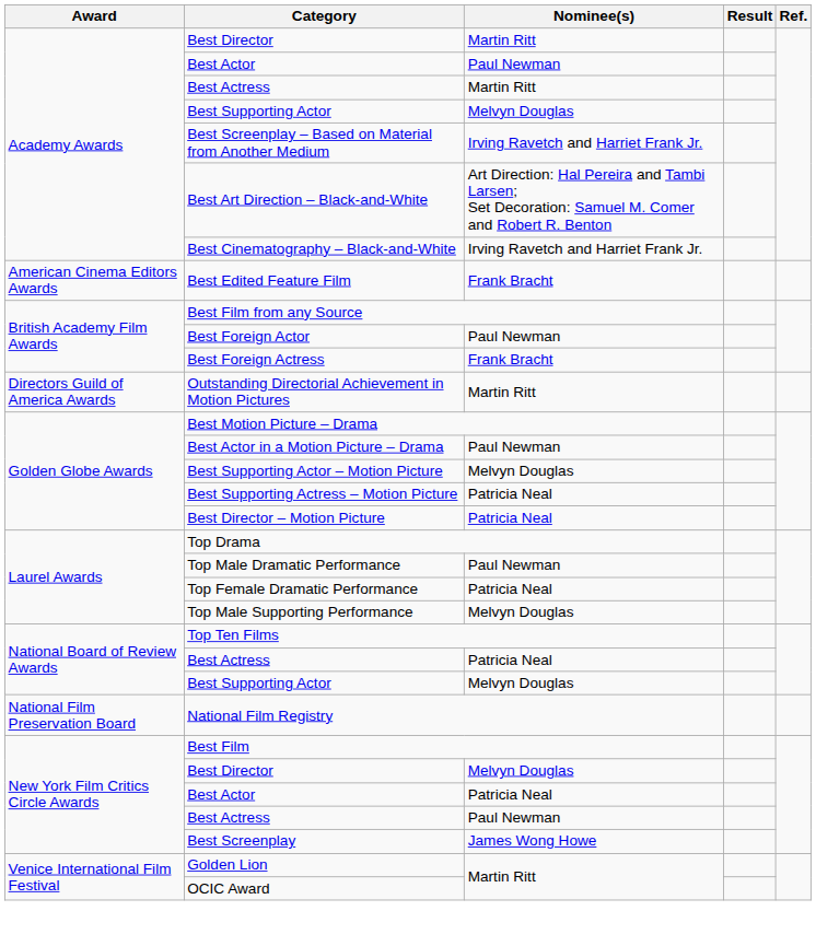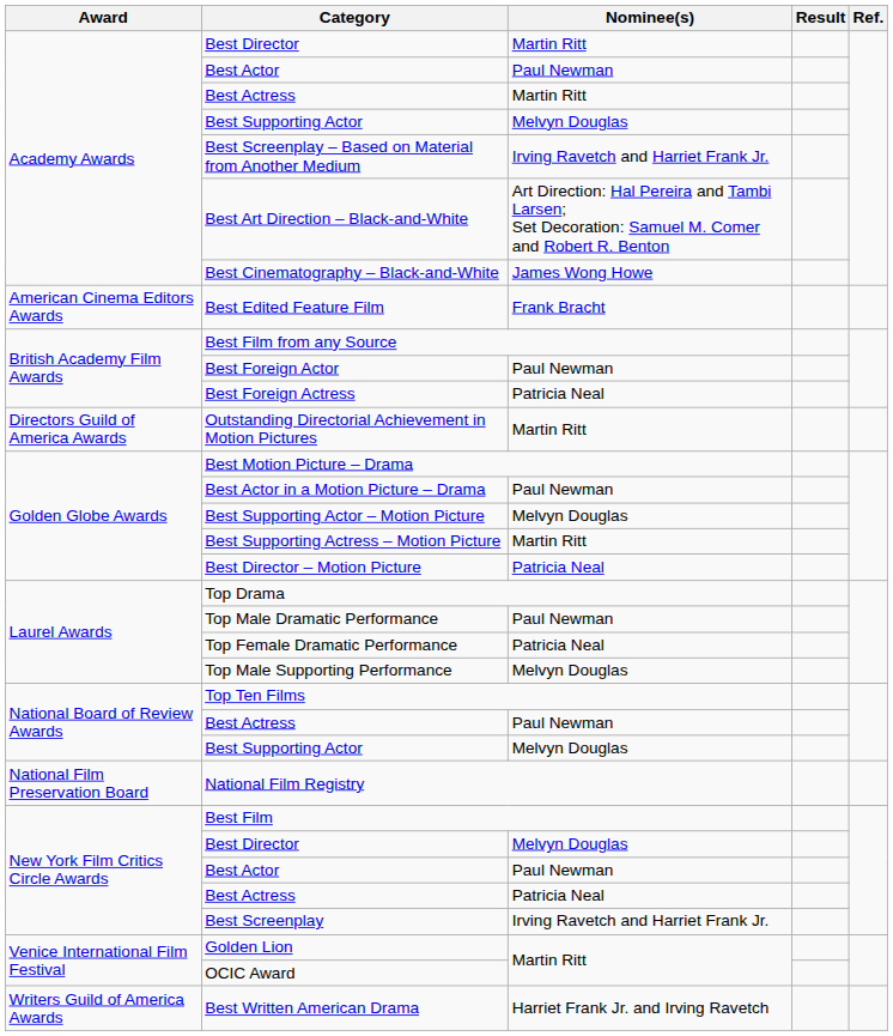Best Cinematography – Black-and-White | Nominee(s): Irving Ravetch and Harriet Frank Jr. -> James Wong Howe
Best Foreign Actress | Nominee(s): Frank Bracht -> Patricia Neal
Best Supporting Actress – Motion Picture | Nominee(s): Patricia Neal -> Martin Ritt
National Board of Review Awards / Best Actress | Nominee(s): Patricia Neal -> Paul Newman
New York Film Critics Circle Awards / Best Actor | Nominee(s): Patricia Neal -> Paul Newman
New York Film Critics Circle Awards / Best Actress | Nominee(s): Paul Newman -> Patricia Neal
Best Screenplay | Nominee(s): James Wong Howe -> Irving Ravetch and Harriet Frank Jr.
+ row: Writers Guild of America Awards | Best Written American Drama | Harriet Frank Jr. and Irving Ravetch
